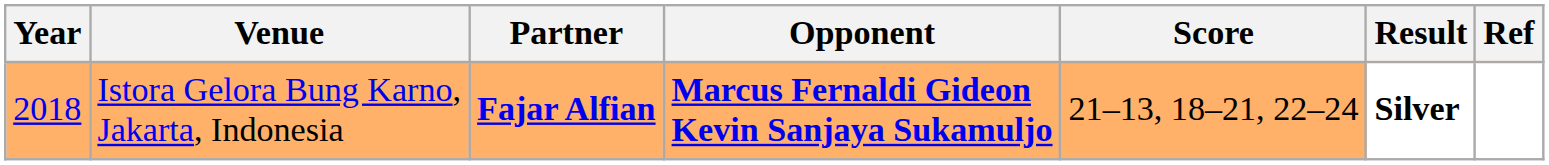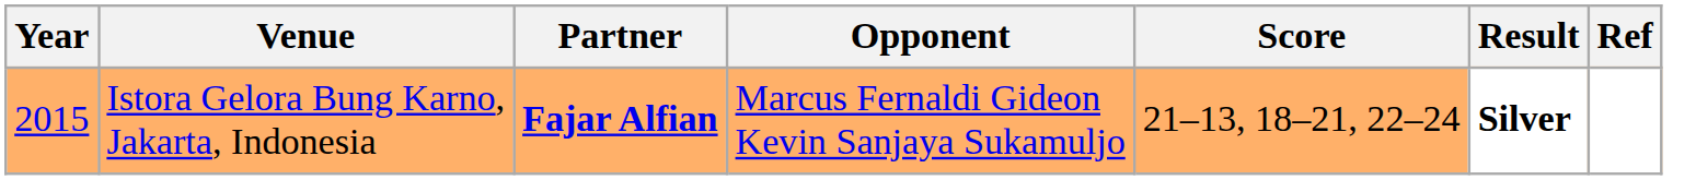Istora Gelora Bung Karno, Jakarta, Indonesia | Year: 2018 -> 2015
Istora Gelora Bung Karno, Jakarta, Indonesia | Opponent: bold -> normal
